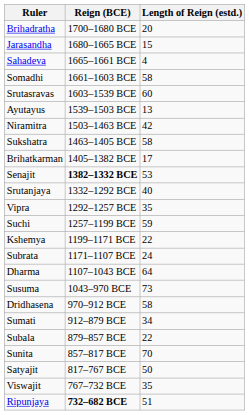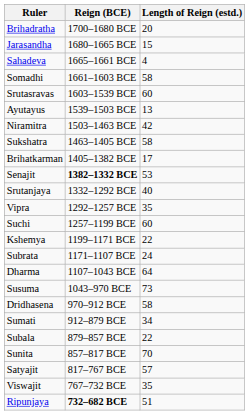Suchi | Length of Reign (estd.): 59 -> 60
Satyajit | Length of Reign (estd.): 50 -> 57
